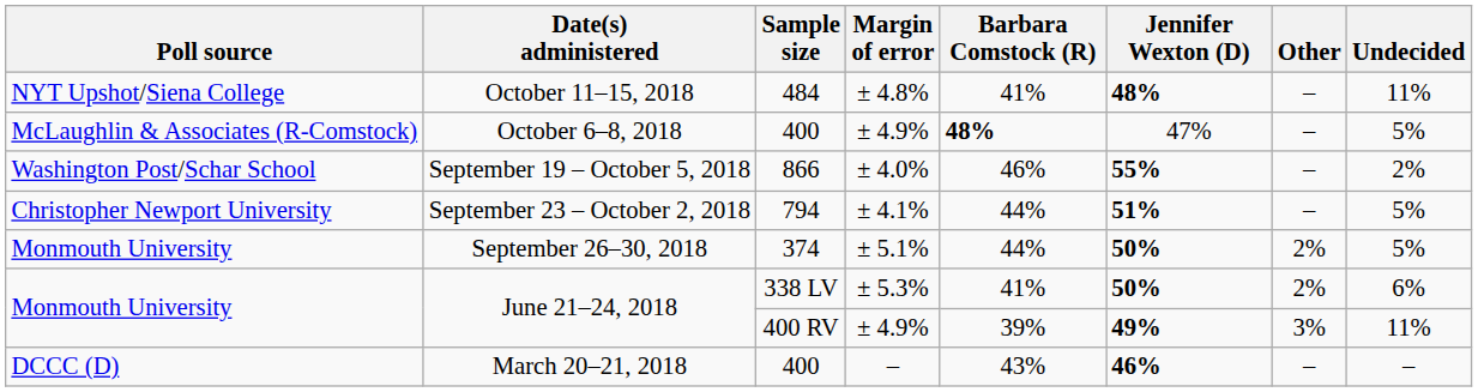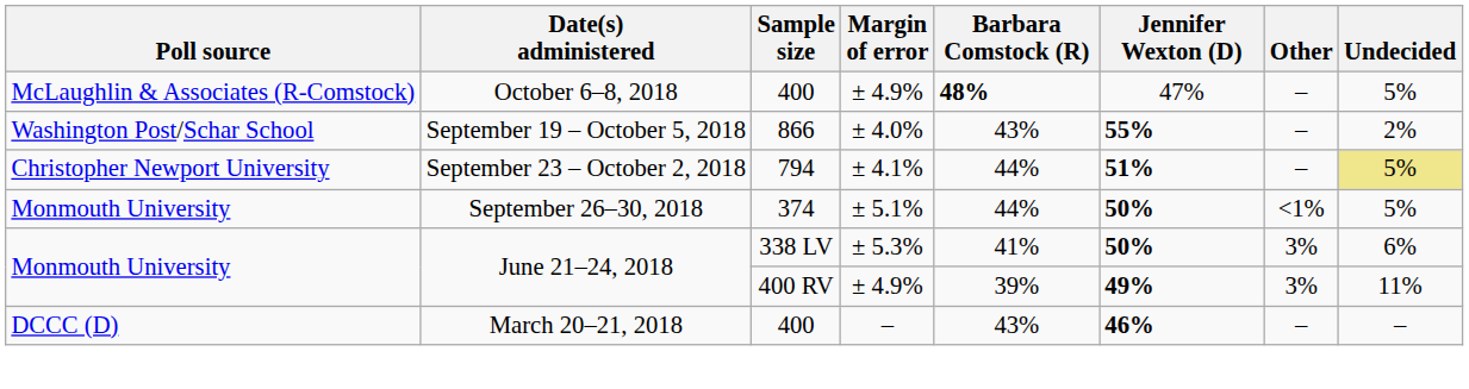- row: NYT Upshot/Siena College | October 11–15, 2018 | 484 | ± 4.8% | 41% | 48% | – | 11%
September 19 – October 5, 2018 | Barbara Comstock (R): 46% -> 43%
September 23 – October 2, 2018 | Undecided: no background -> khaki background
September 26–30, 2018 | Other: 2% -> <1%
June 21–24, 2018 / 338 LV | Other: 2% -> 3%
